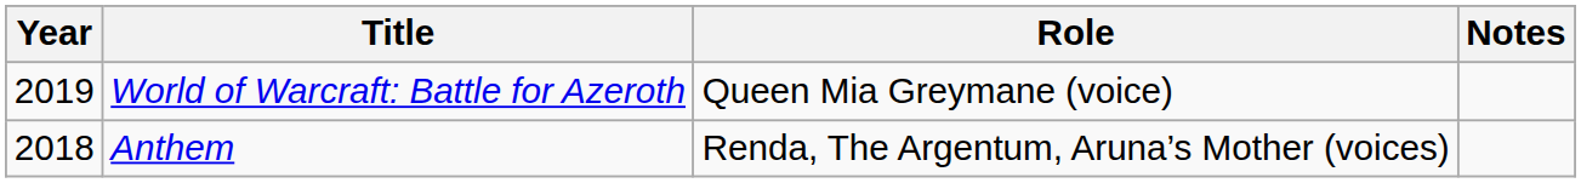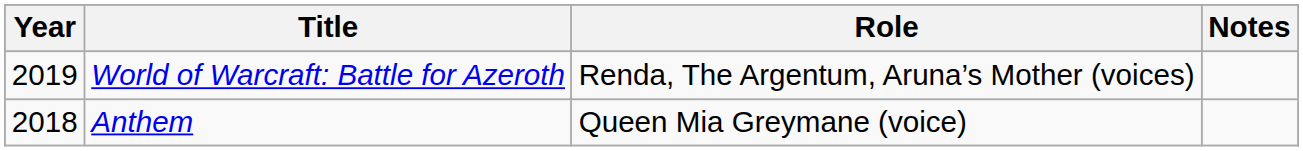World of Warcraft: Battle for Azeroth | Role: Queen Mia Greymane (voice) -> Renda, The Argentum, Aruna’s Mother (voices)
Anthem | Role: Renda, The Argentum, Aruna’s Mother (voices) -> Queen Mia Greymane (voice)
